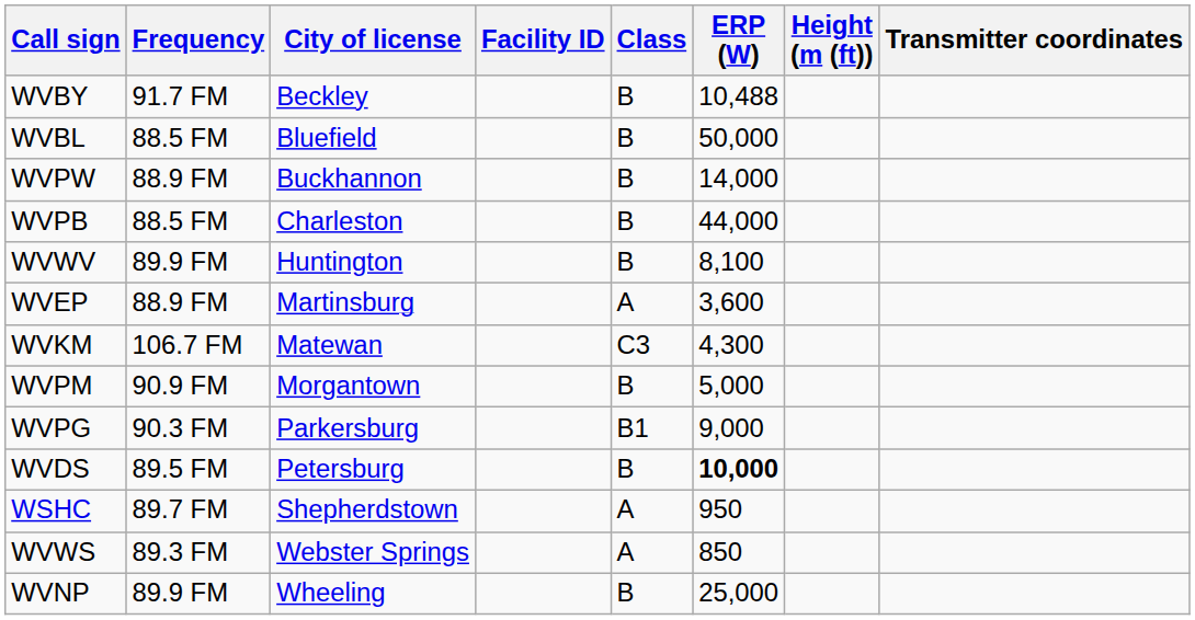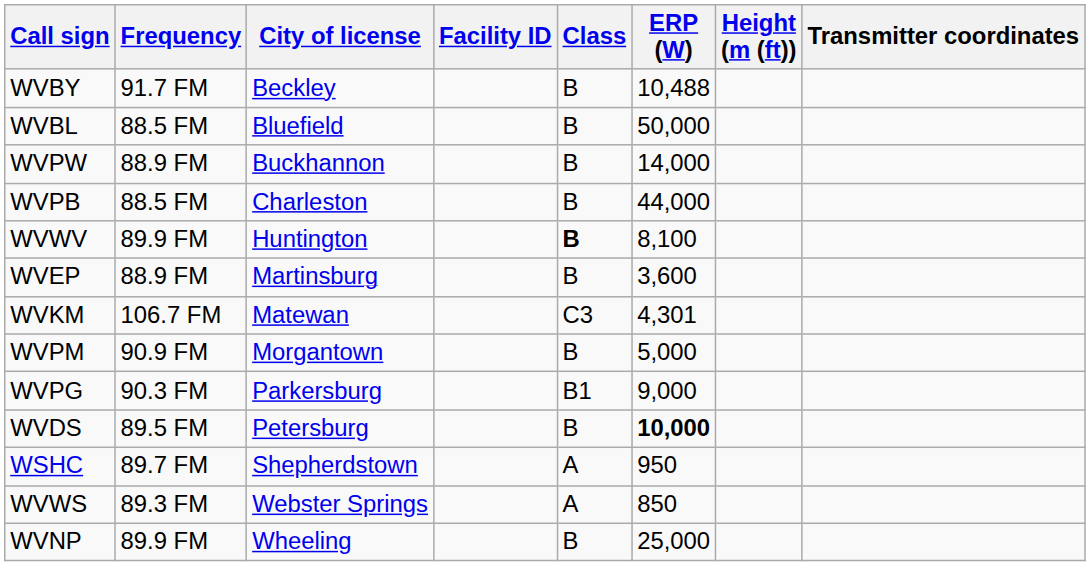WVWV | Class: normal -> bold
WVEP | Class: A -> B
WVKM | ERP (W): 4,300 -> 4,301
